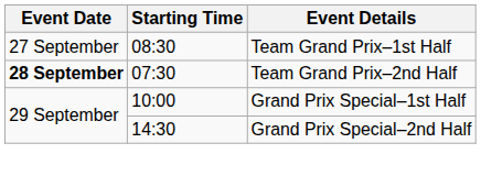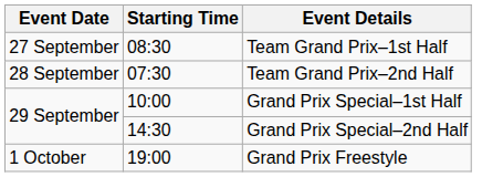Team Grand Prix–2nd Half | Event Date: bold -> normal
+ row: 1 October | 19:00 | Grand Prix Freestyle
